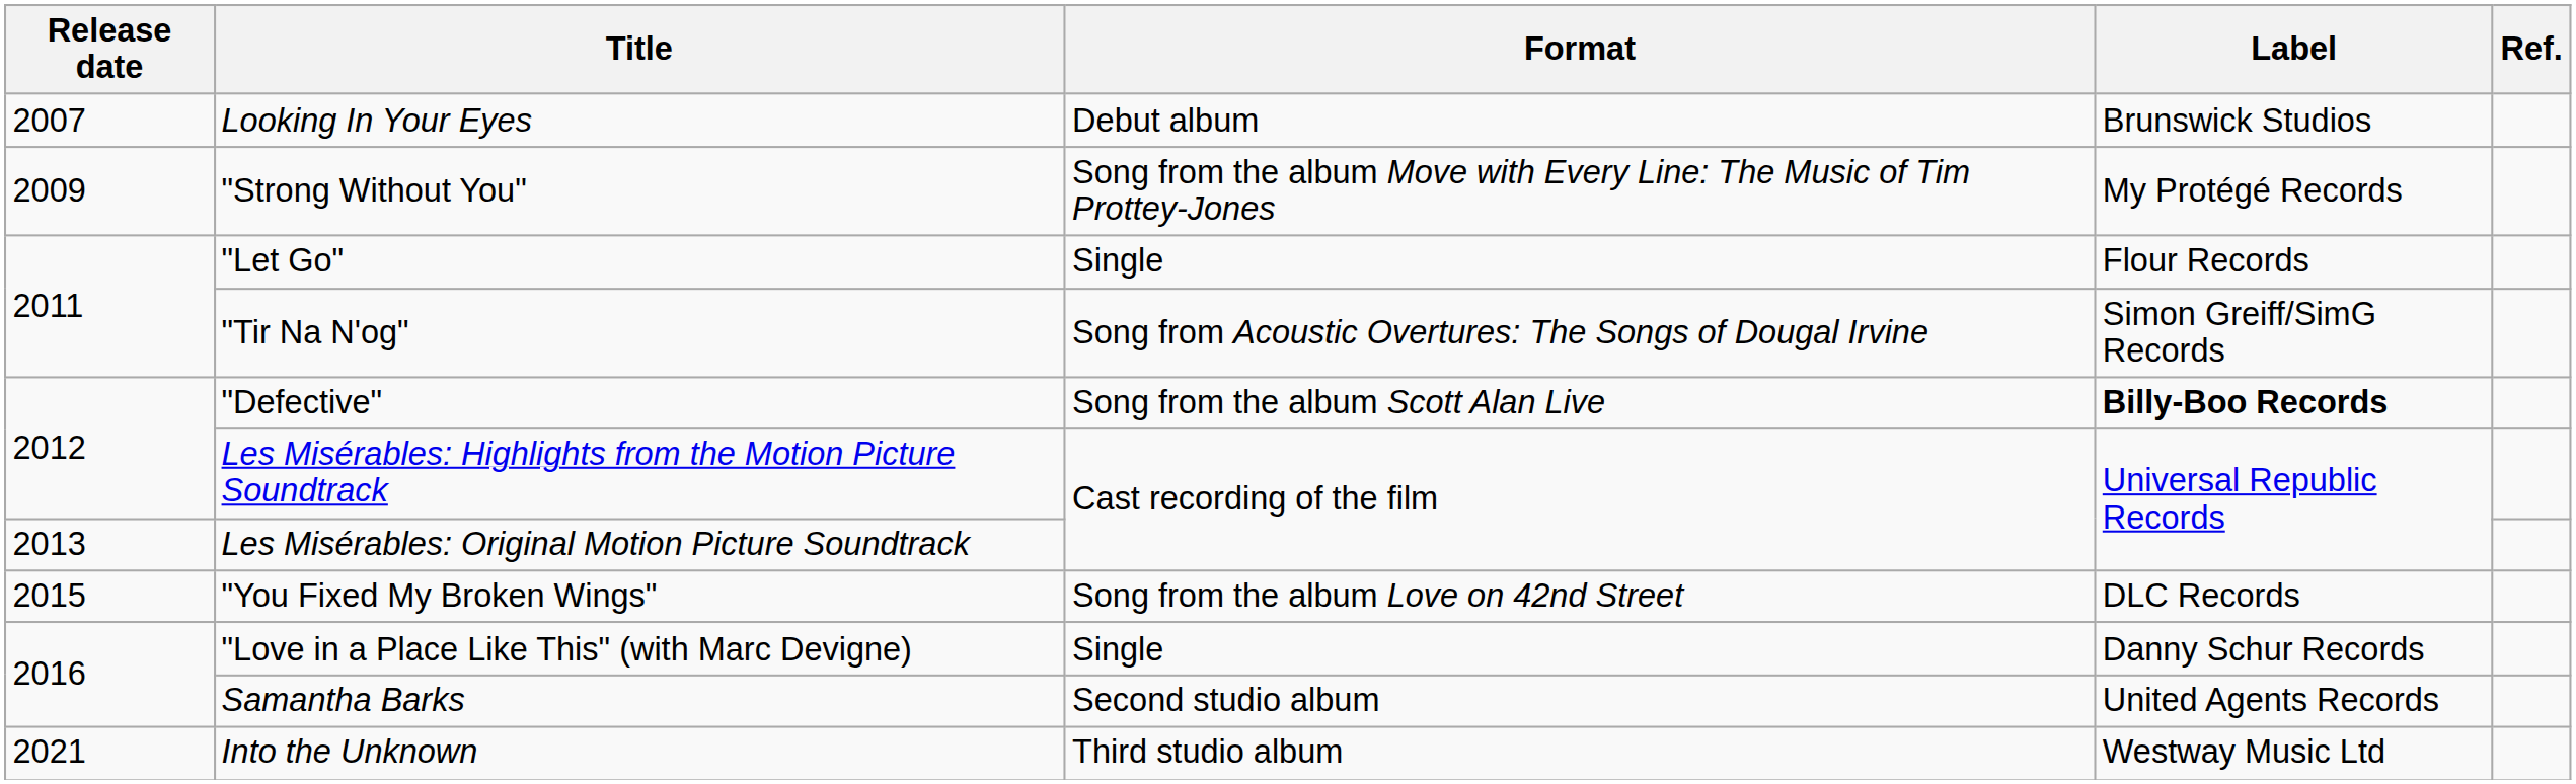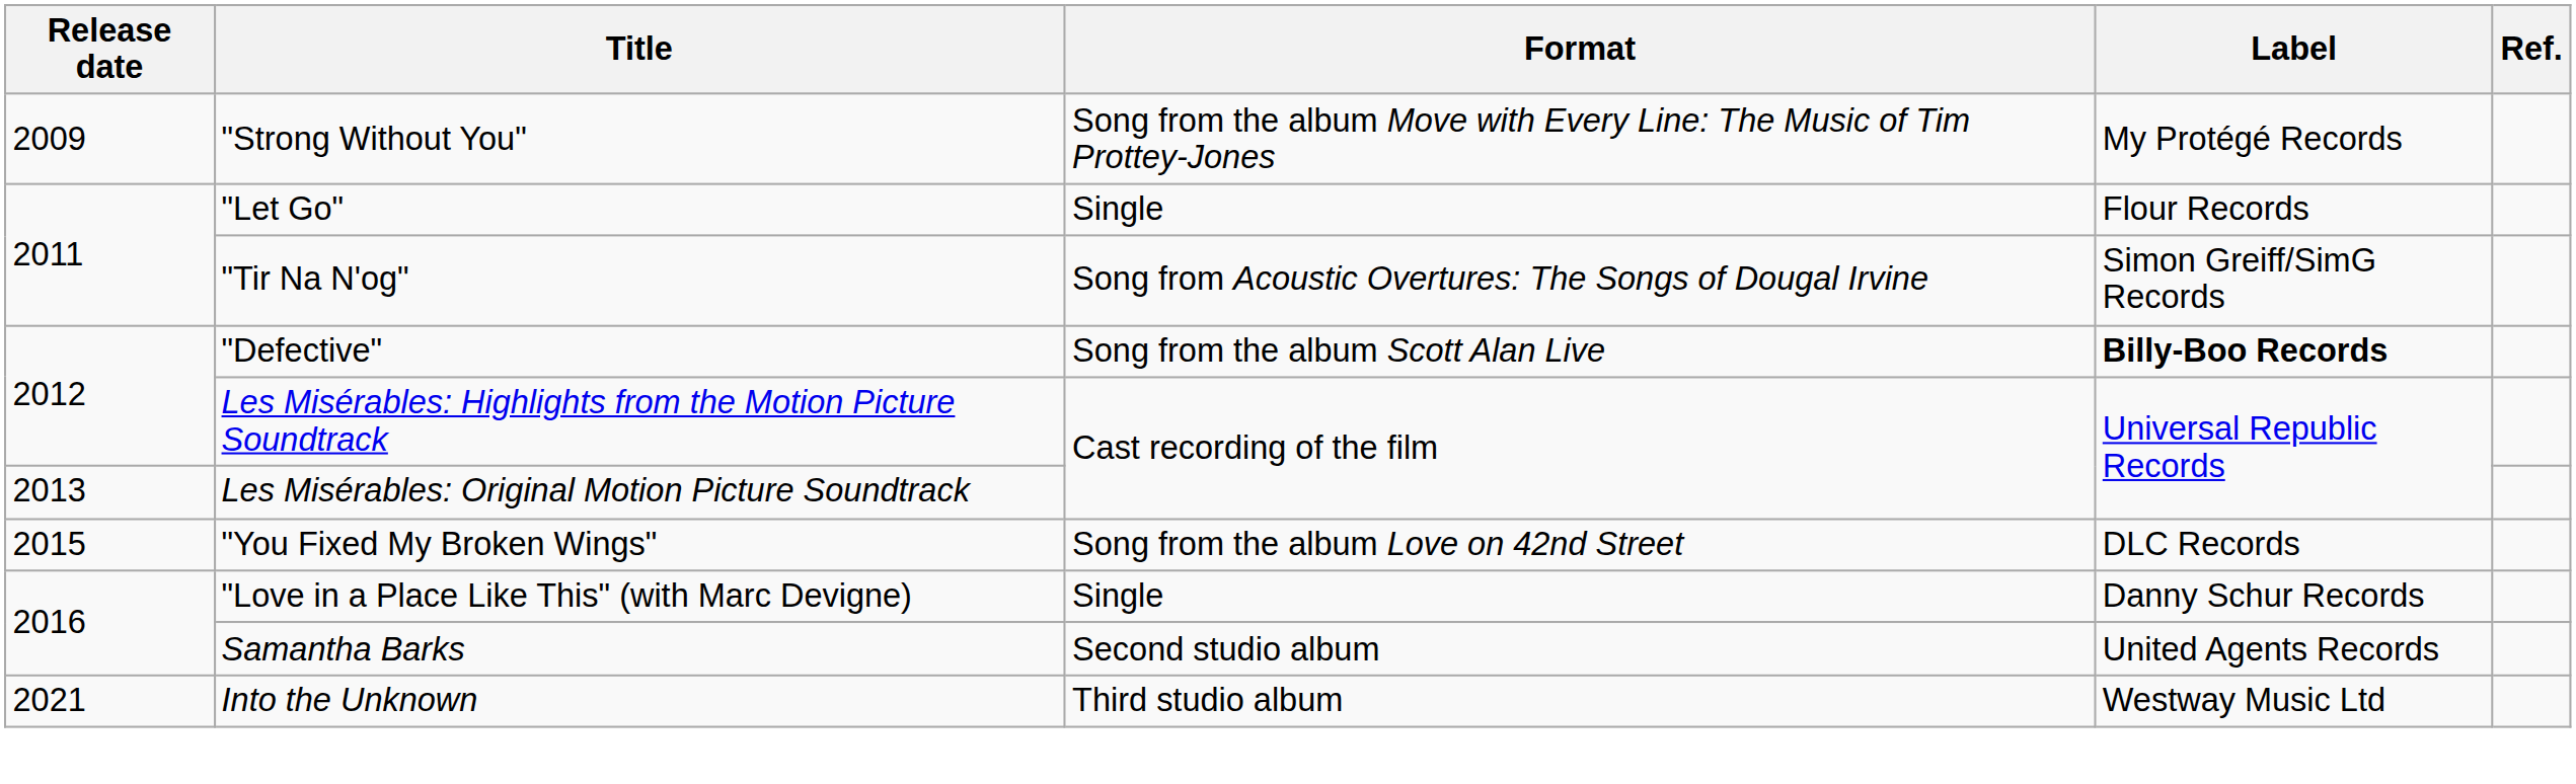- row: 2007 | Looking In Your Eyes | Debut album | Brunswick Studios
